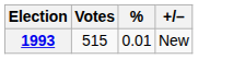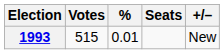+ column: Seats
